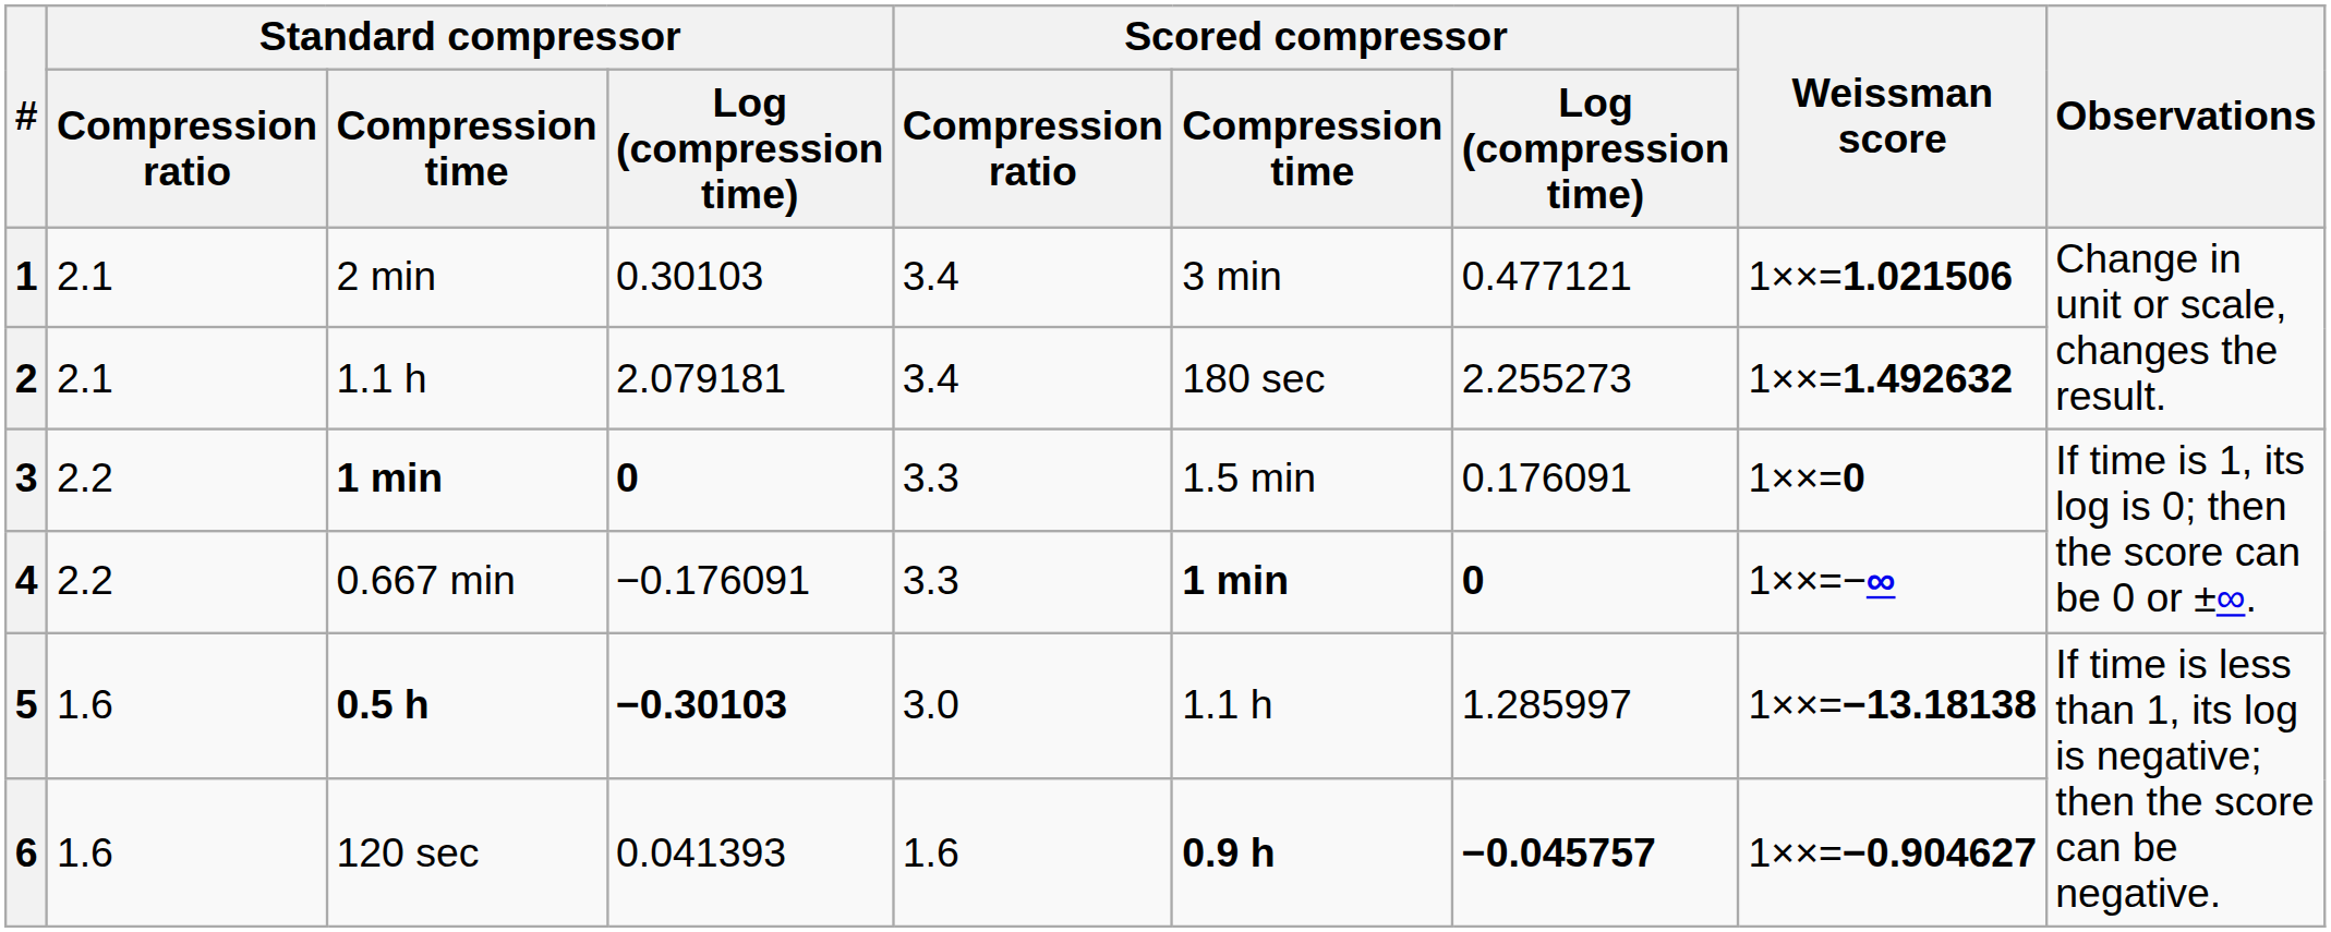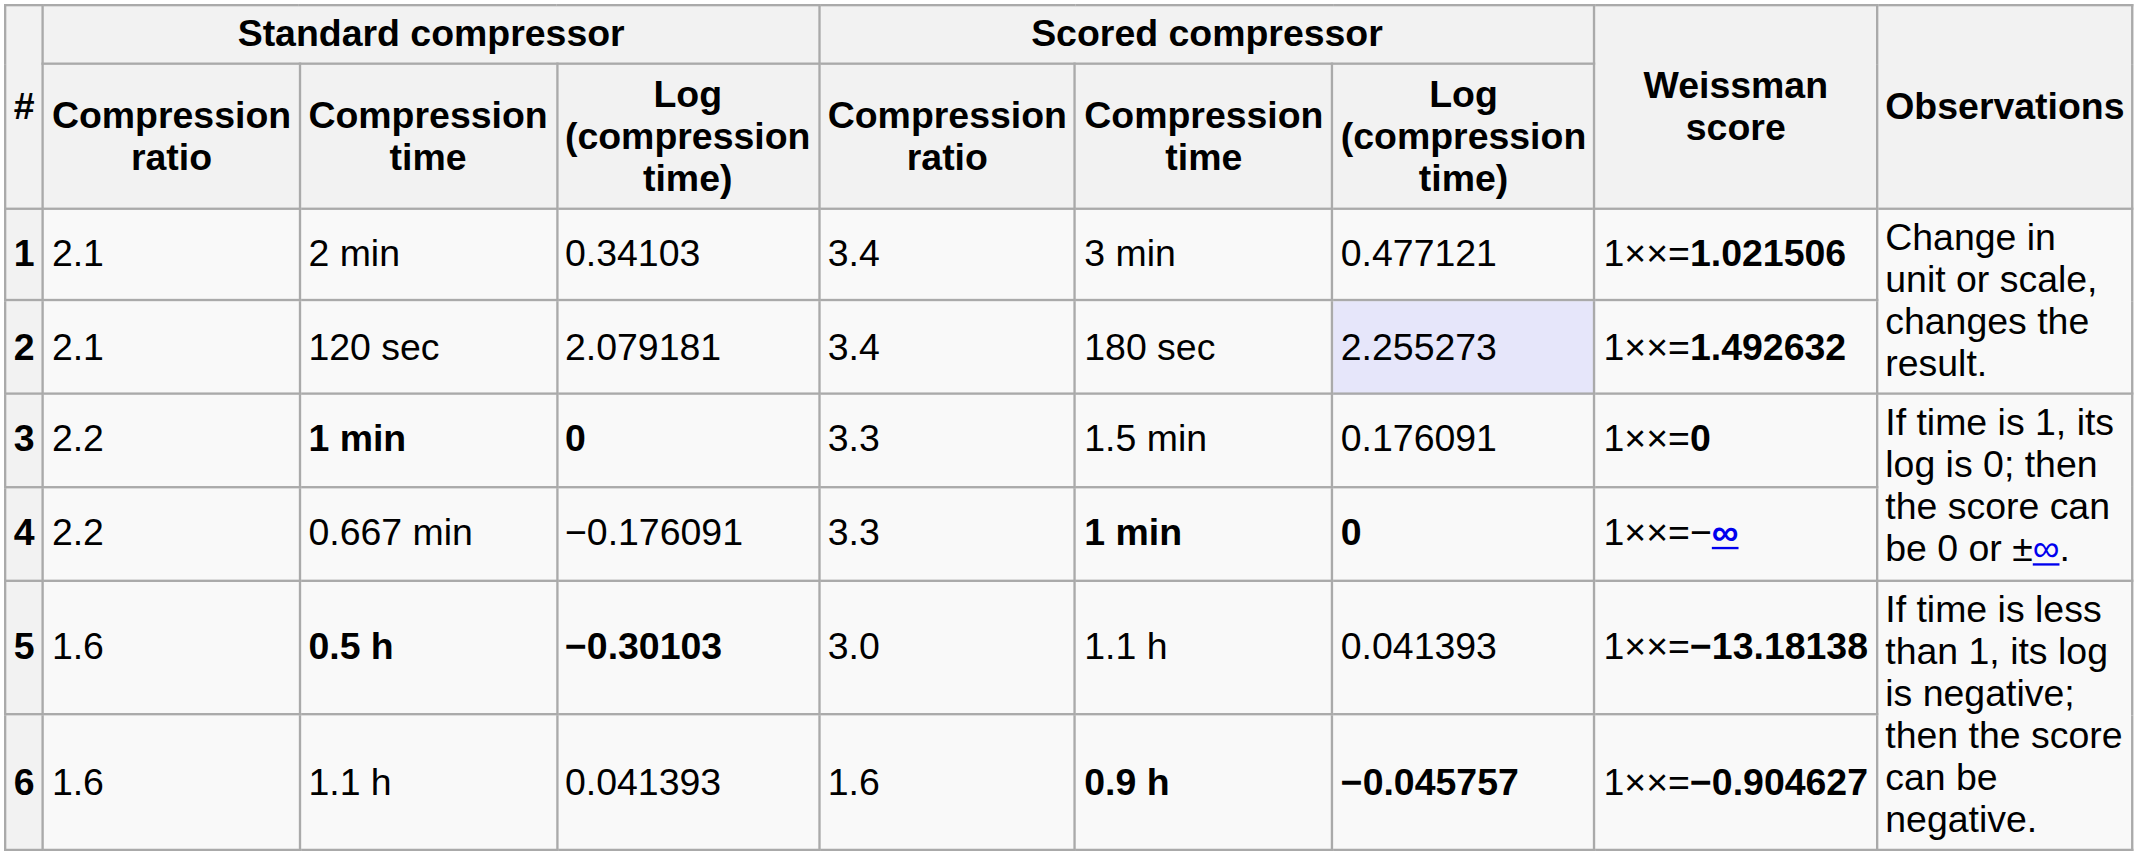1 | Standard compressor / Log (compression time): 0.30103 -> 0.34103
2 | Standard compressor / Compression time: 1.1 h -> 120 sec
2 | Scored compressor / Log (compression time): no background -> lavender background
5 | Scored compressor / Log (compression time): 1.285997 -> 0.041393
6 | Standard compressor / Compression time: 120 sec -> 1.1 h
